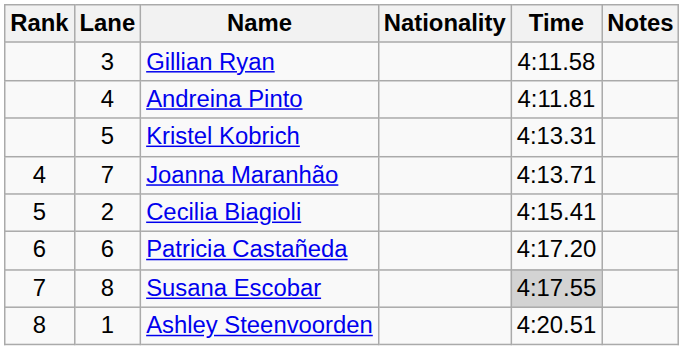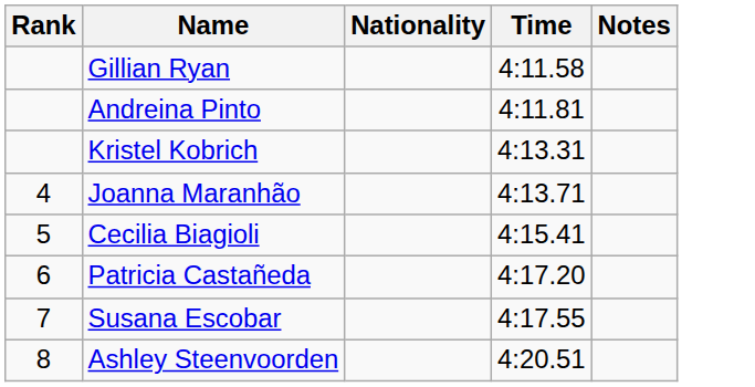- column: Lane | 3 | 4 | 5 | 7 | 2 | 6 | 8 | 1
Susana Escobar | Time: lightgrey background -> no background
